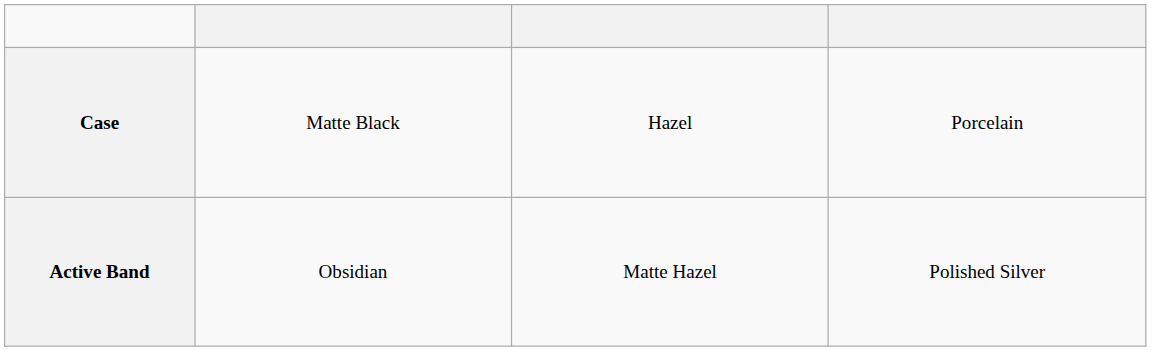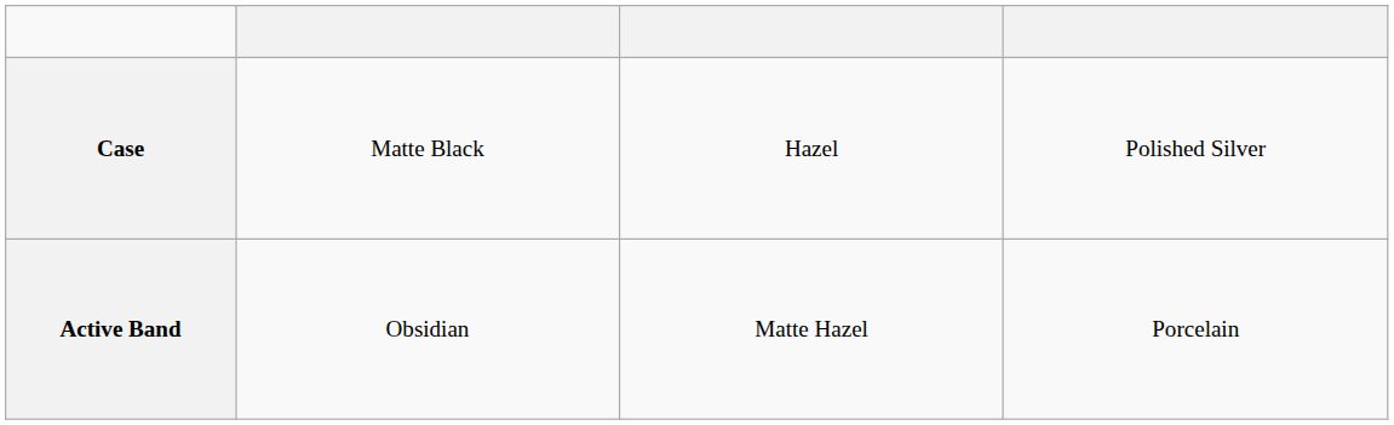Case | column 4: Porcelain -> Polished Silver
Active Band | column 4: Polished Silver -> Porcelain
